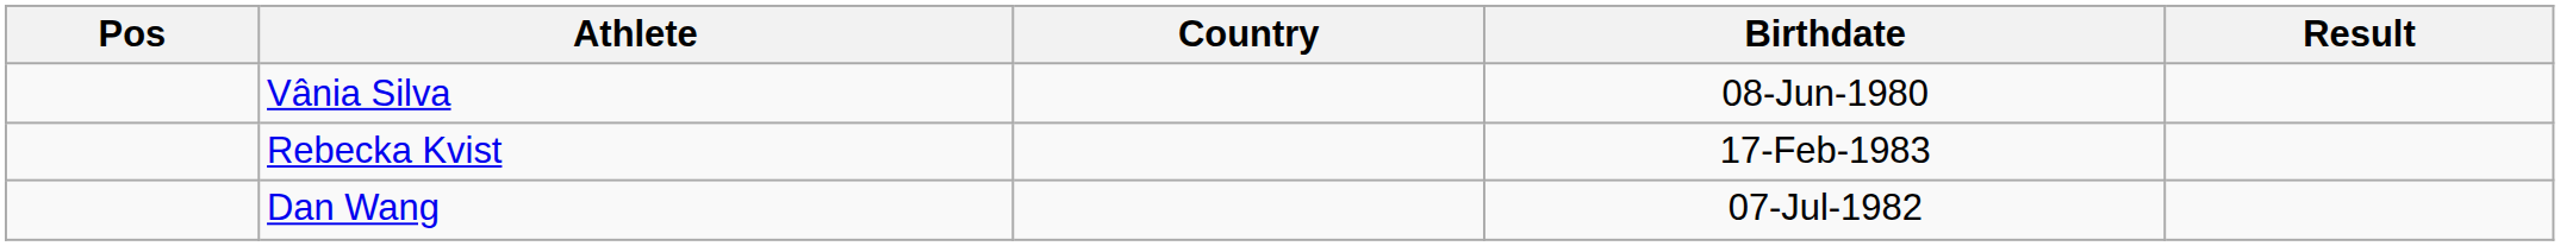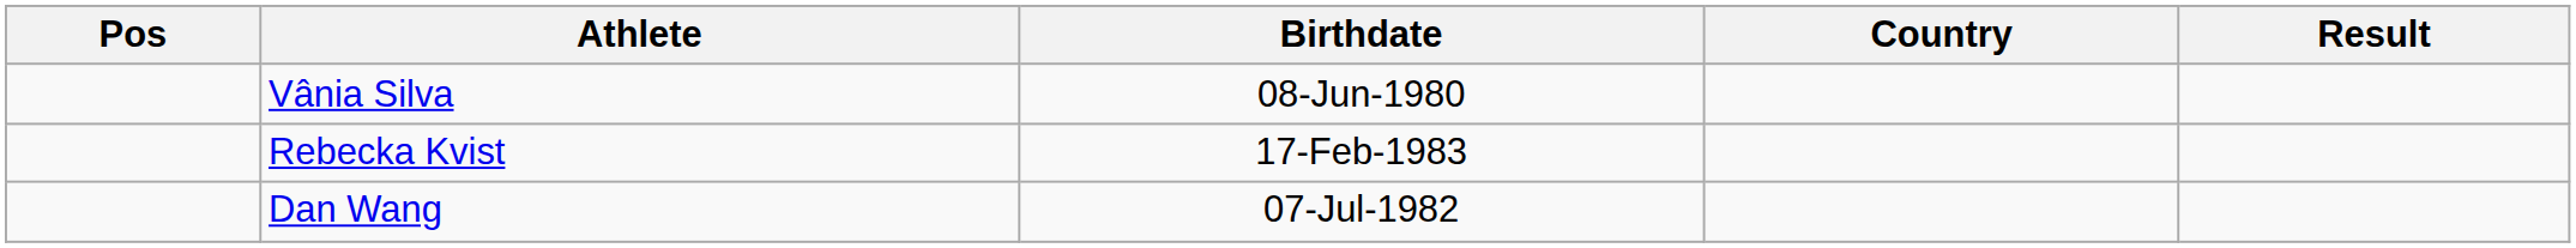columns swapped: Birthdate <-> Country
